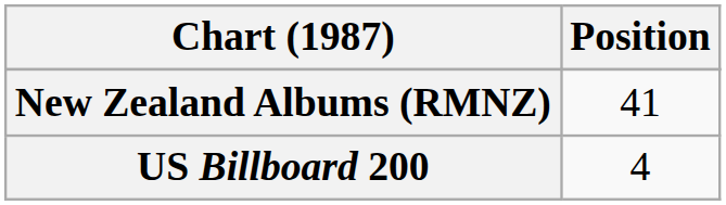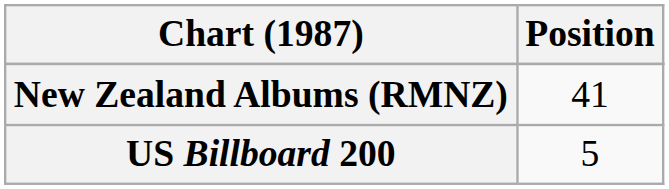US Billboard 200 | Position: 4 -> 5
